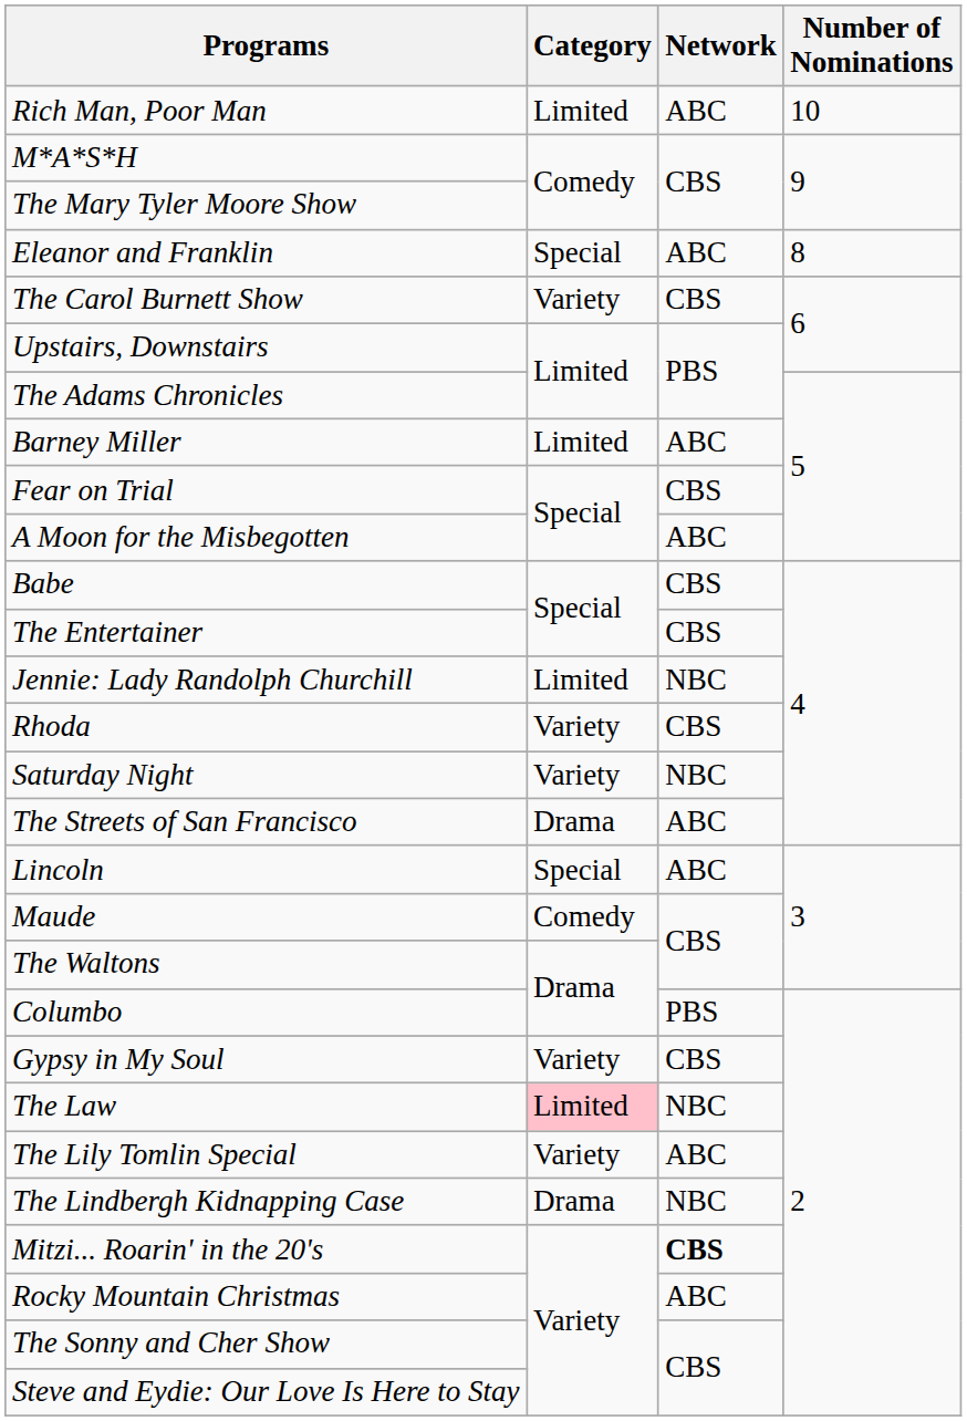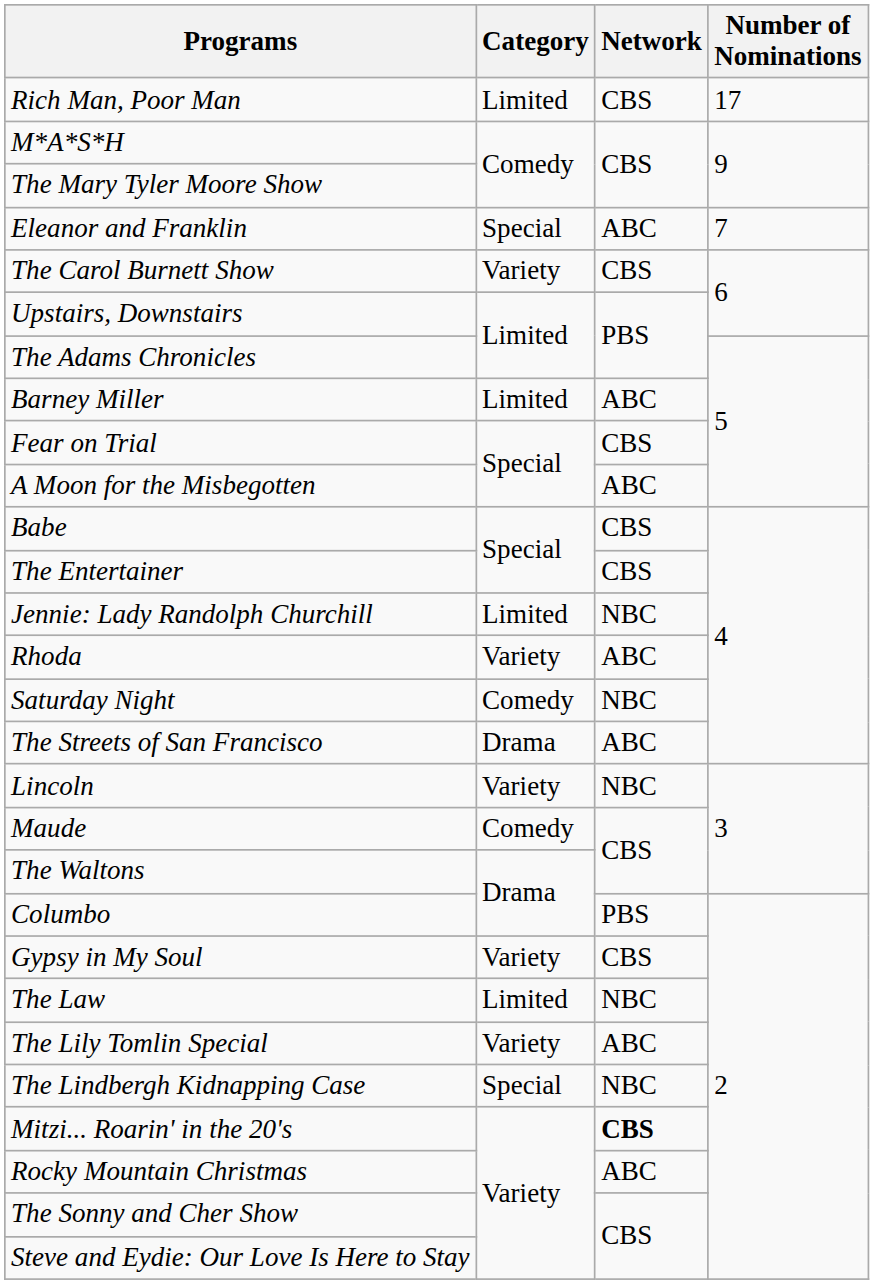Rich Man, Poor Man | Network: ABC -> CBS
Rich Man, Poor Man | Number of Nominations: 10 -> 17
Eleanor and Franklin | Number of Nominations: 8 -> 7
Rhoda | Network: CBS -> ABC
Saturday Night | Category: Variety -> Comedy
Lincoln | Category: Special -> Variety
Lincoln | Network: ABC -> NBC
The Law | Category: pink background -> no background
The Lindbergh Kidnapping Case | Category: Drama -> Special
